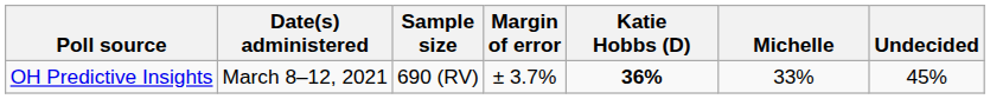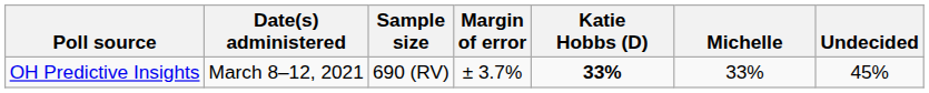OH Predictive Insights | Katie Hobbs (D): 36% -> 33%
